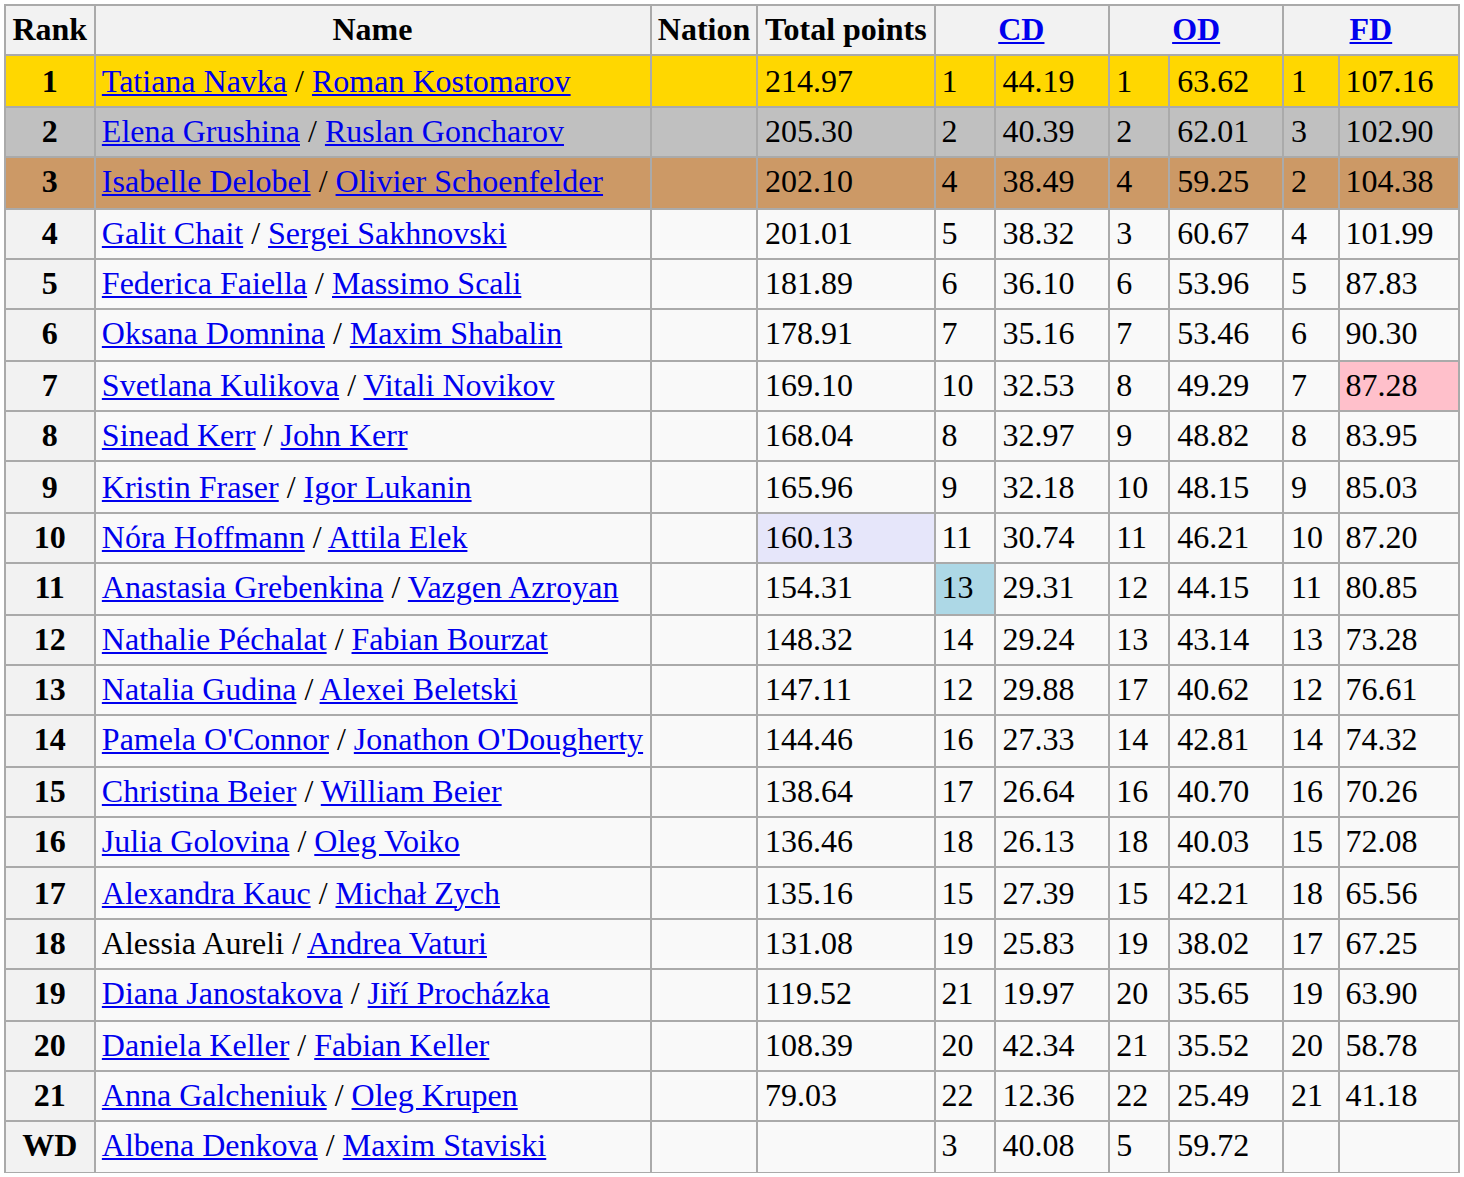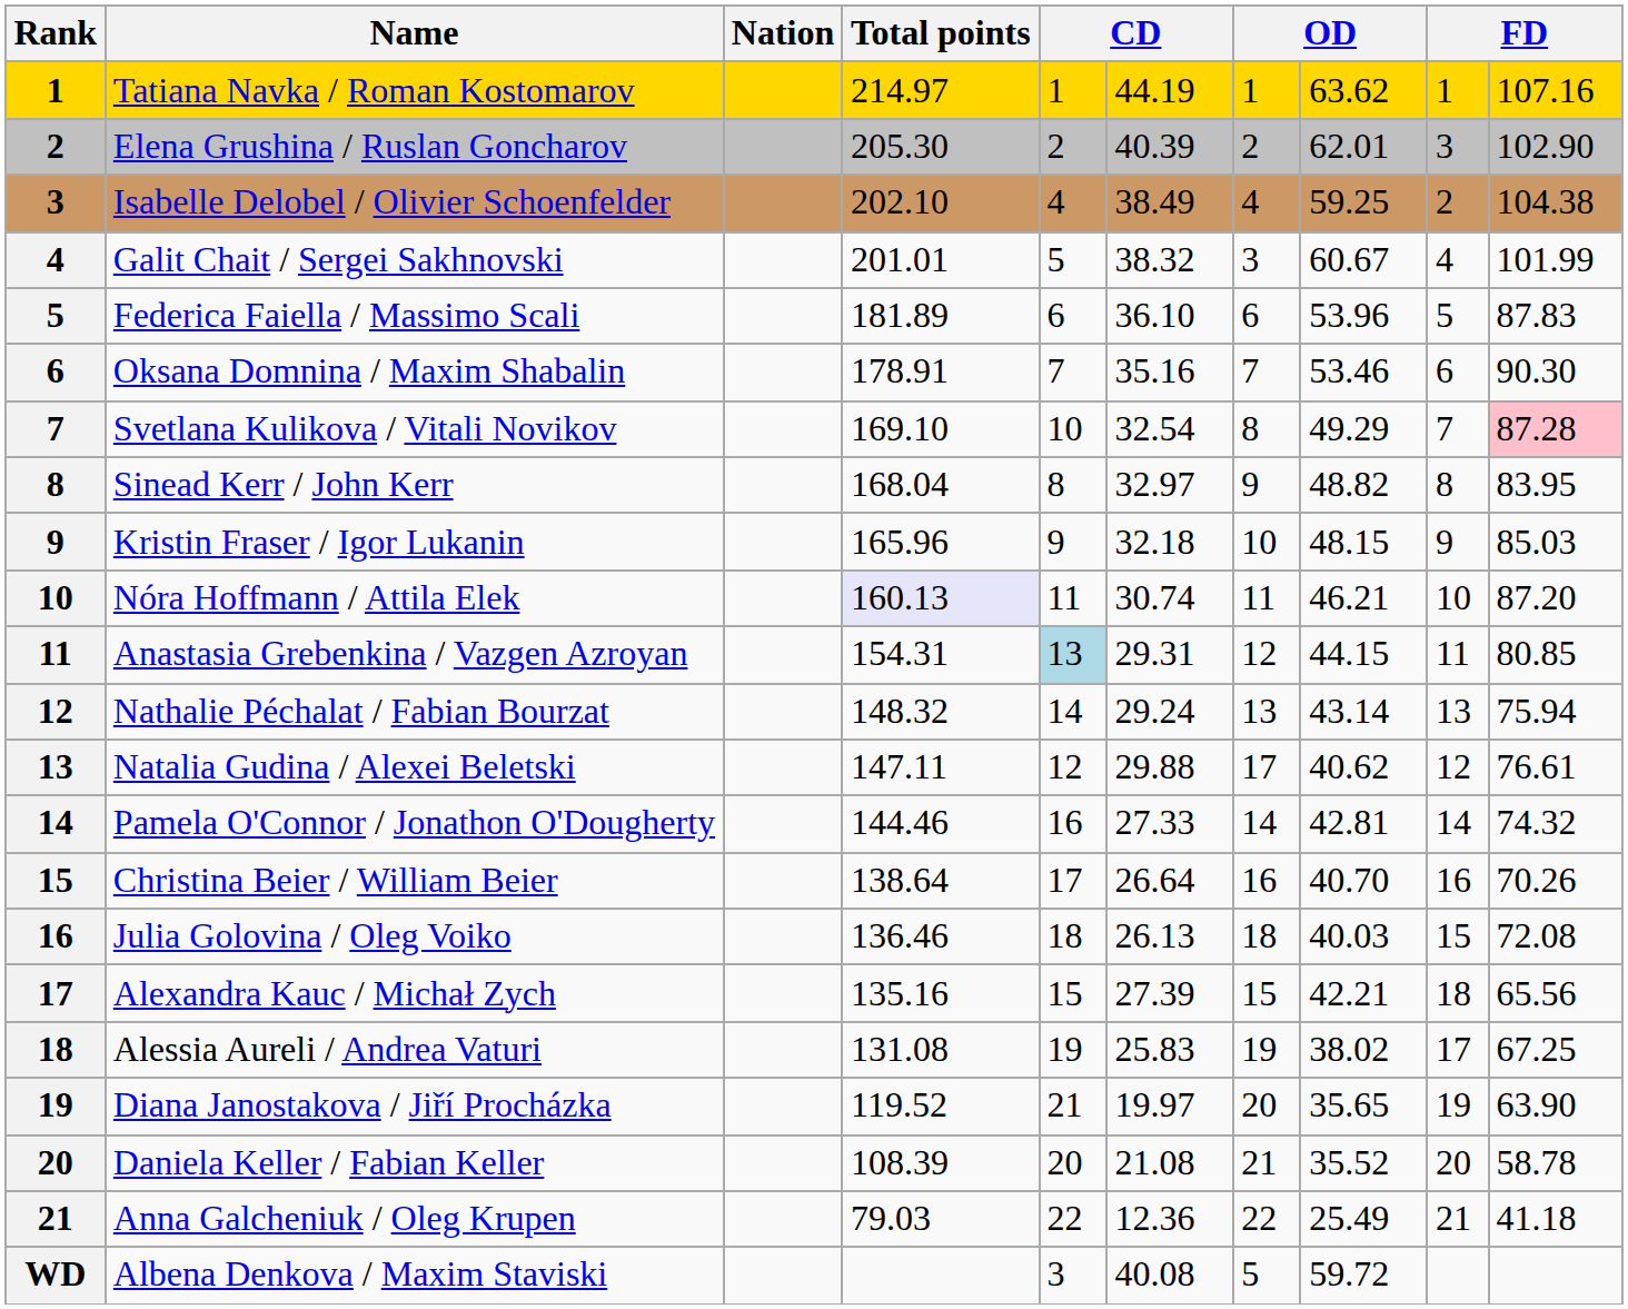Svetlana Kulikova / Vitali Novikov | column 6: 32.53 -> 32.54
Nathalie Péchalat / Fabian Bourzat | column 10: 73.28 -> 75.94
Daniela Keller / Fabian Keller | column 6: 42.34 -> 21.08
